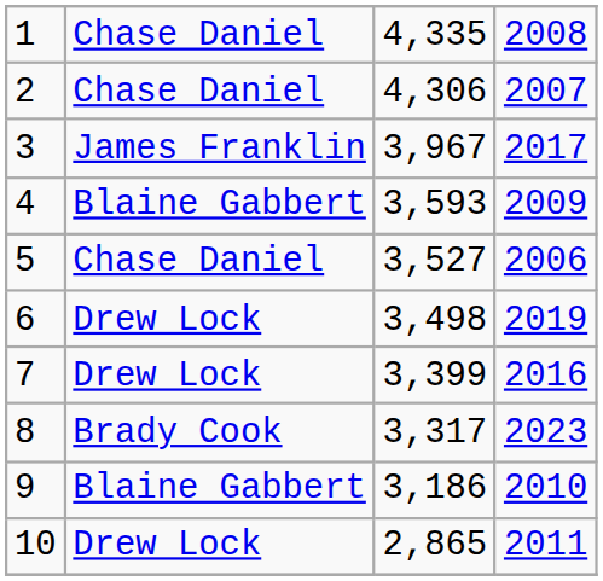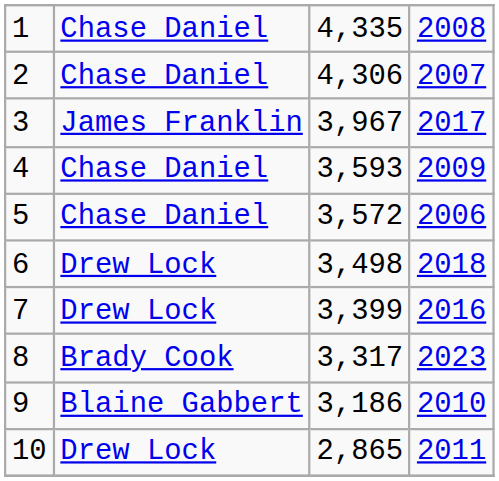4 | column 2: Blaine Gabbert -> Chase Daniel
5 | column 3: 3,527 -> 3,572
6 | column 4: 2019 -> 2018
